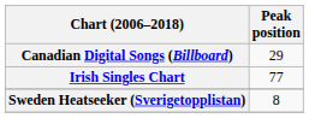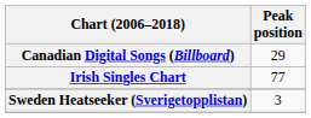Sweden Heatseeker (Sverigetopplistan) | Peak position: 8 -> 3
